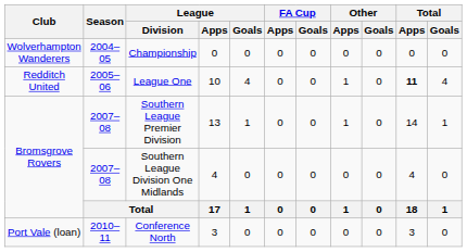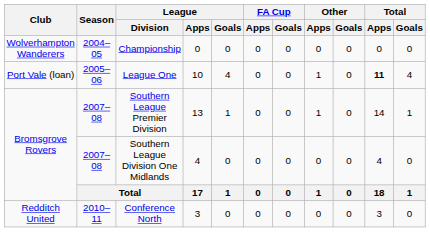League One | Club: Redditch United -> Port Vale (loan)
Conference North | Club: Port Vale (loan) -> Redditch United
